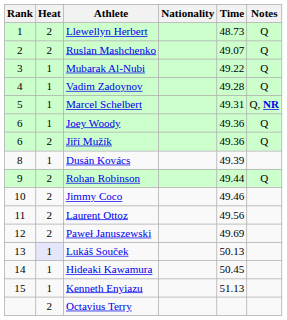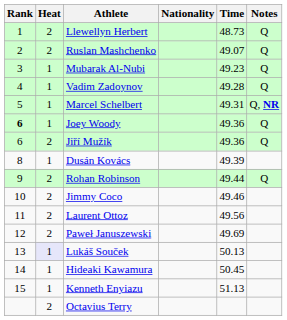Mubarak Al-Nubi | Time: 49.22 -> 49.23
Joey Woody | Rank: normal -> bold
